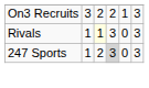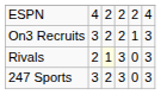+ row: ESPN | 4 | 2 | 2 | 2 | 4
Rivals | column 2: 1 -> 2
247 Sports | column 2: 1 -> 3
247 Sports | column 4: lightgrey background -> no background
